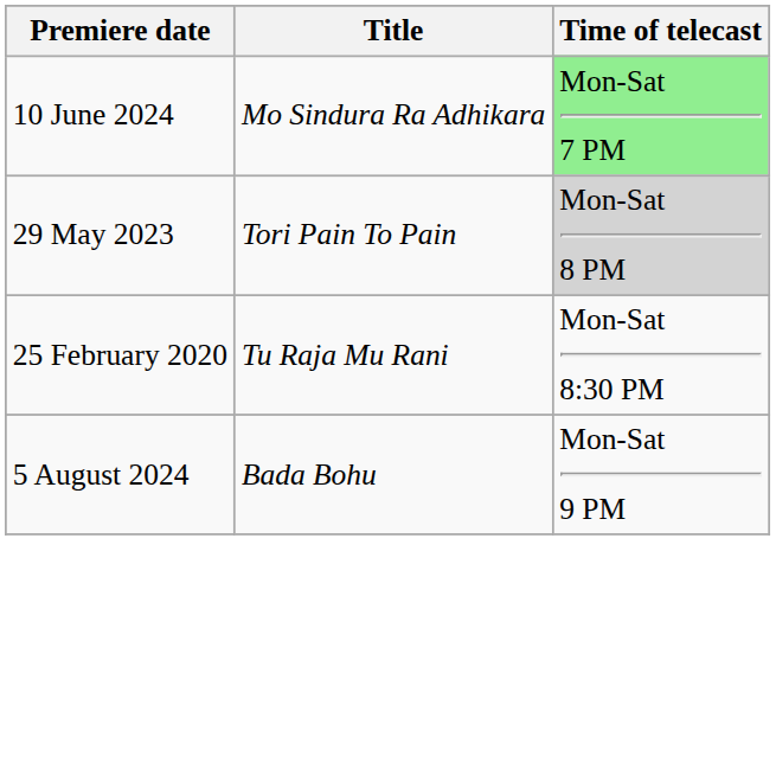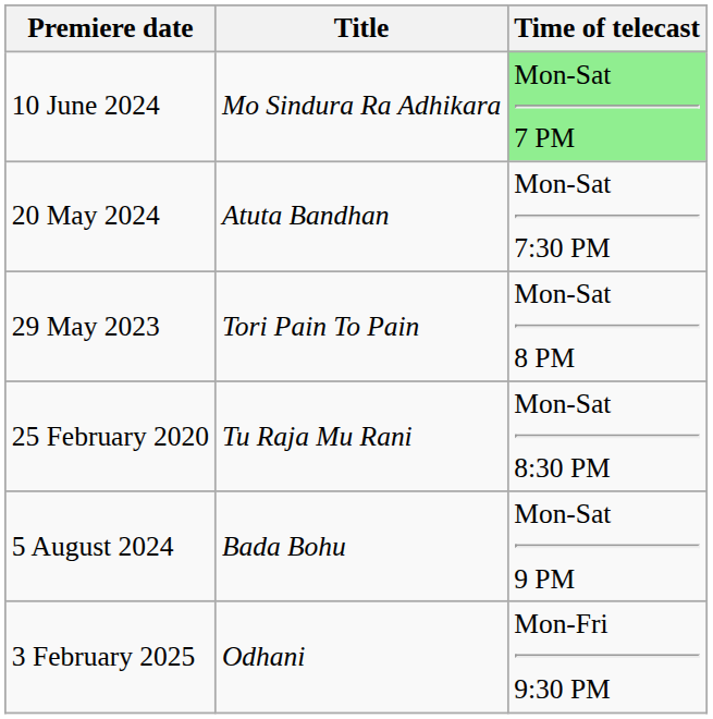+ row: 20 May 2024 | Atuta Bandhan | Mon-Sat 7:30 PM
29 May 2023 | Time of telecast: lightgrey background -> no background
+ row: 3 February 2025 | Odhani | Mon-Fri 9:30 PM
